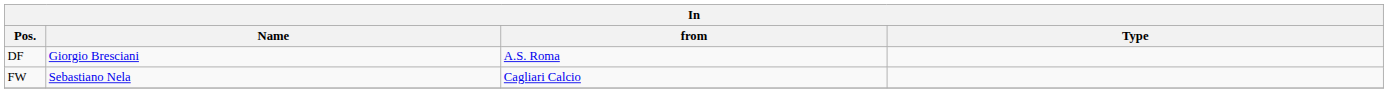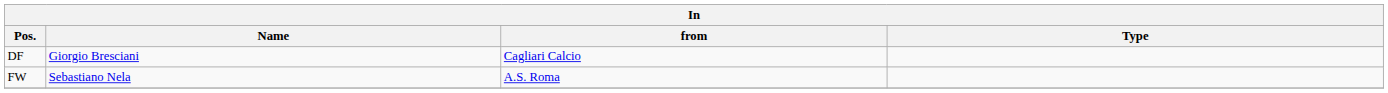DF | from: A.S. Roma -> Cagliari Calcio
FW | from: Cagliari Calcio -> A.S. Roma
